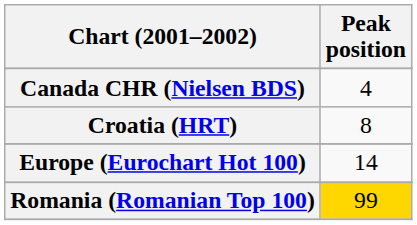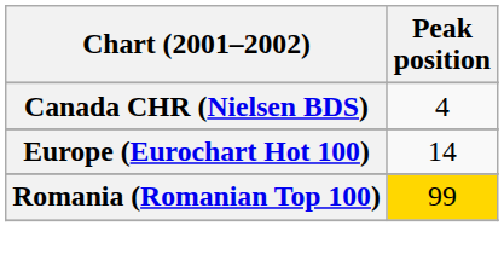- row: Croatia (HRT) | 8
